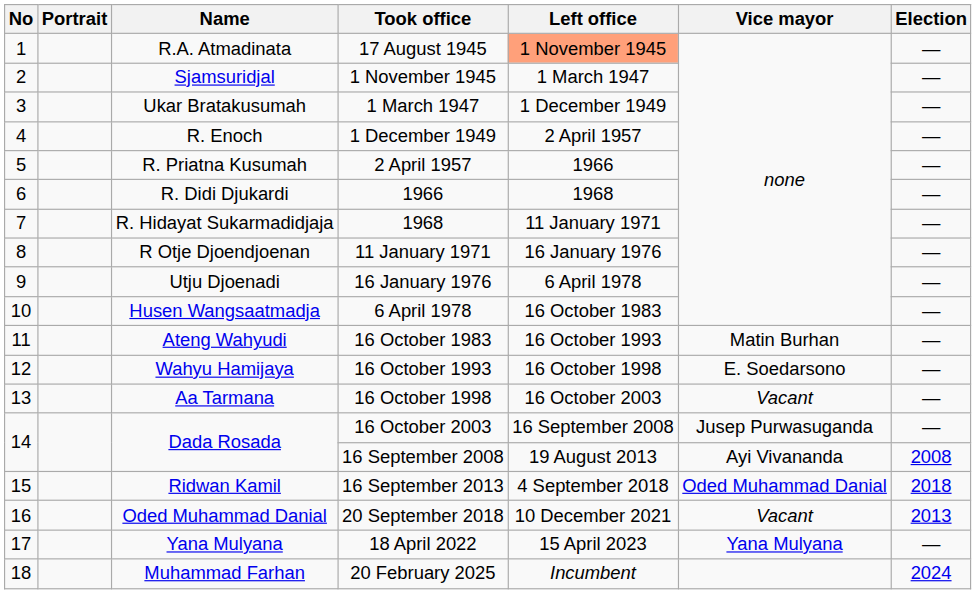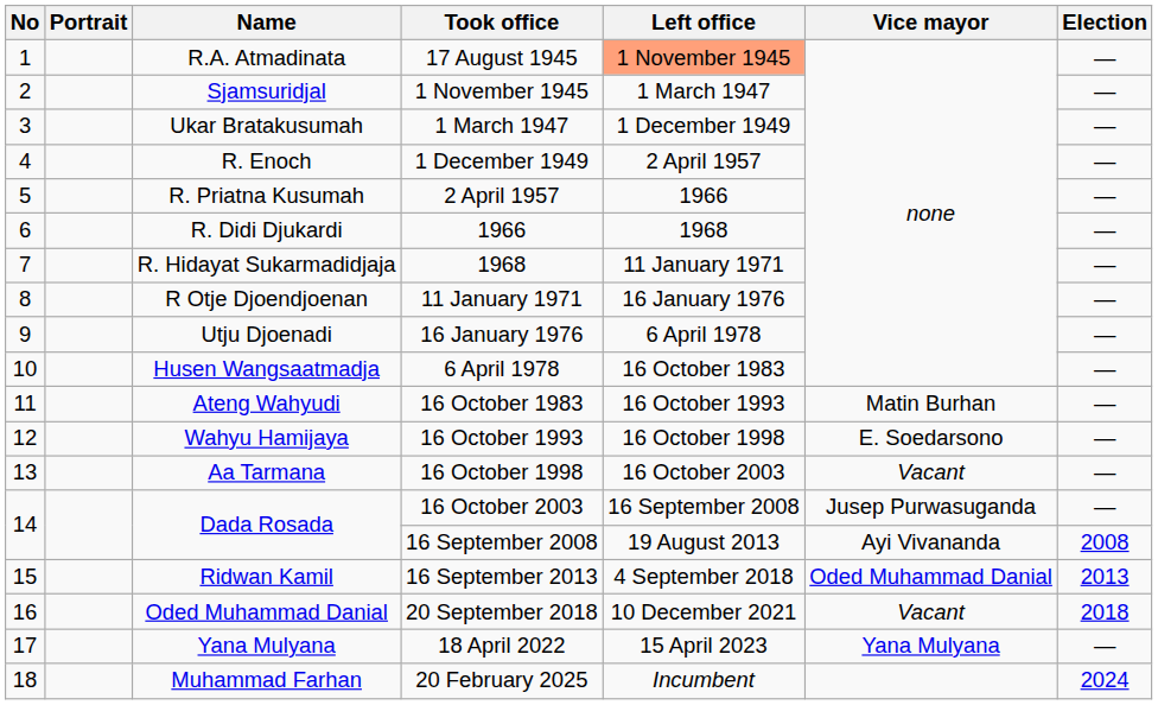16 September 2013 | Election: 2018 -> 2013
20 September 2018 | Election: 2013 -> 2018
